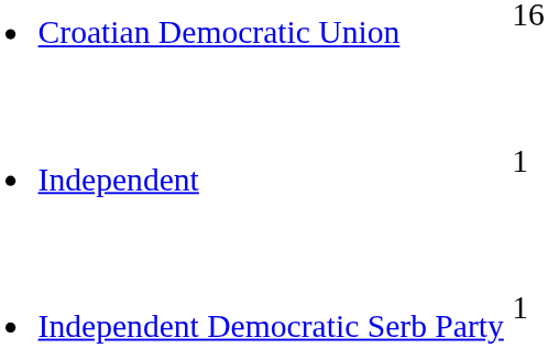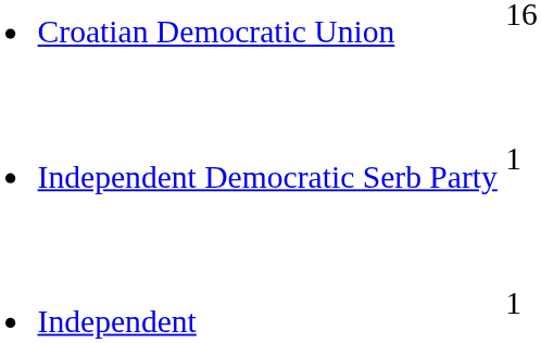rows swapped: Independent Democratic Serb Party <-> Independent
